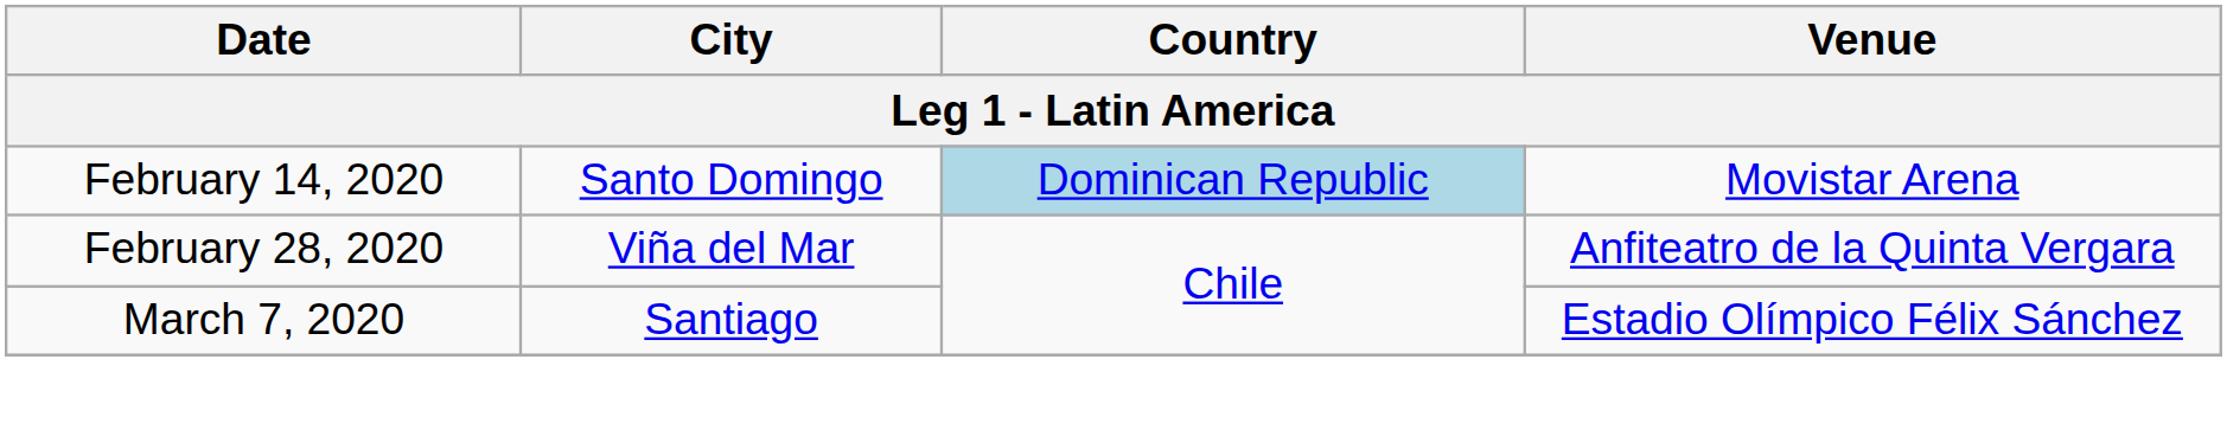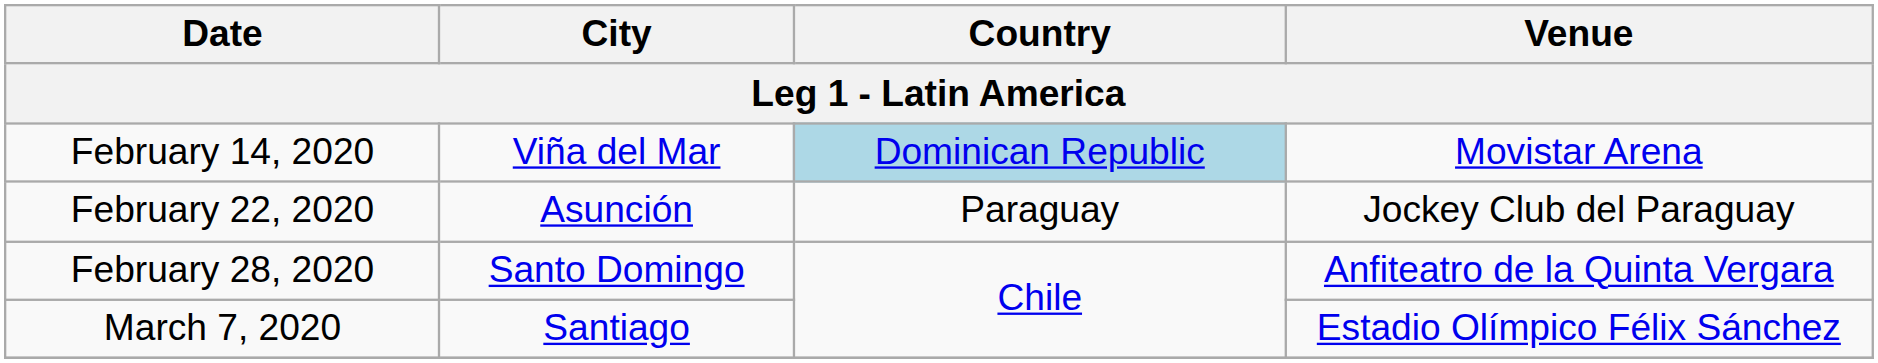February 14, 2020 | City: Santo Domingo -> Viña del Mar
+ row: February 22, 2020 | Asunción | Paraguay | Jockey Club del Paraguay
February 28, 2020 | City: Viña del Mar -> Santo Domingo
